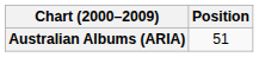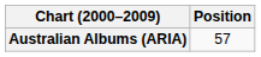Australian Albums (ARIA) | Position: 51 -> 57
